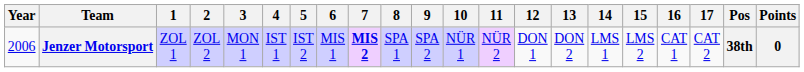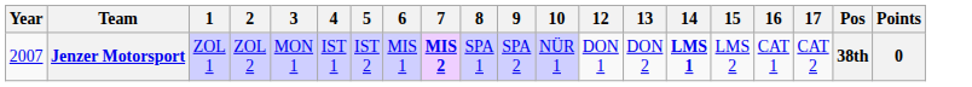- column: 11 | NÜR 2
Jenzer Motorsport | Year: 2006 -> 2007
Jenzer Motorsport | 14: normal -> bold
